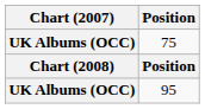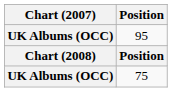rows swapped: 75 <-> 95
